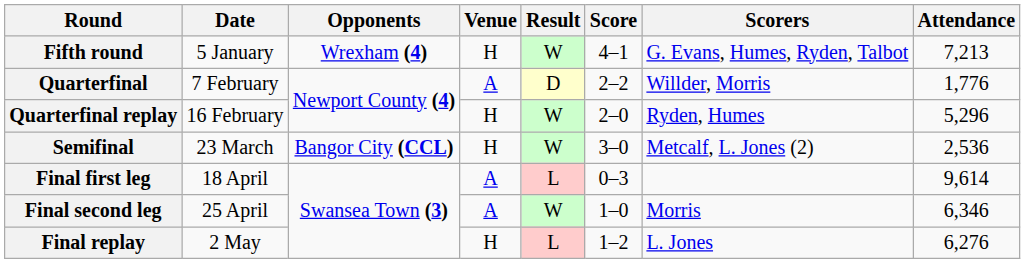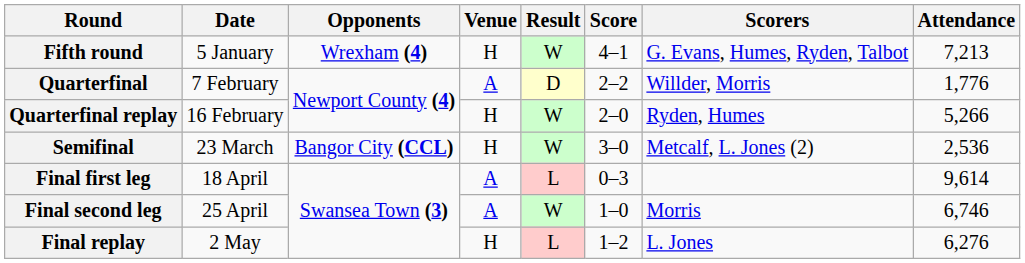Quarterfinal replay | Attendance: 5,296 -> 5,266
Final second leg | Attendance: 6,346 -> 6,746
